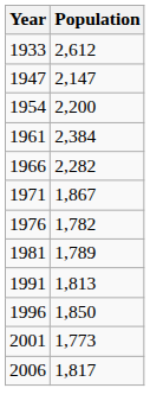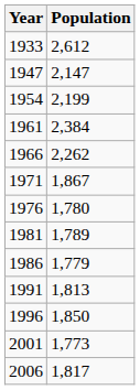1954 | Population: 2,200 -> 2,199
1966 | Population: 2,282 -> 2,262
1976 | Population: 1,782 -> 1,780
+ row: 1986 | 1,779
